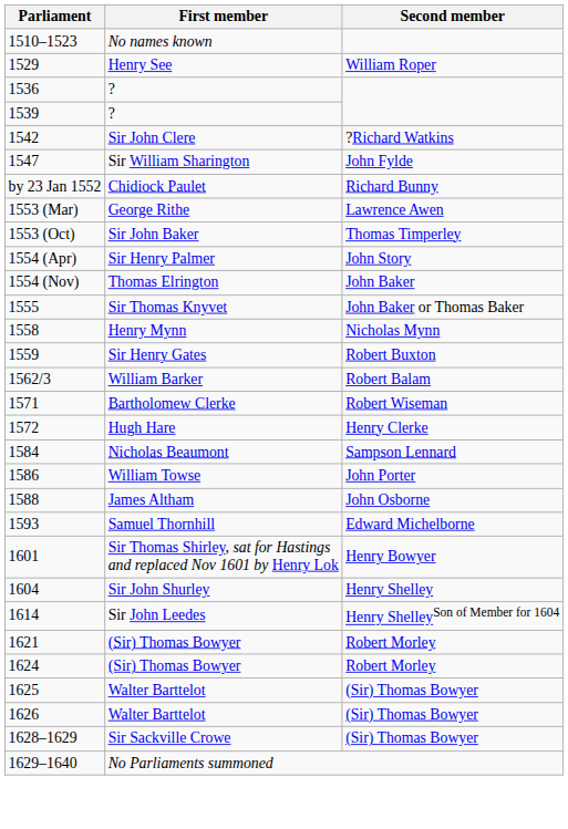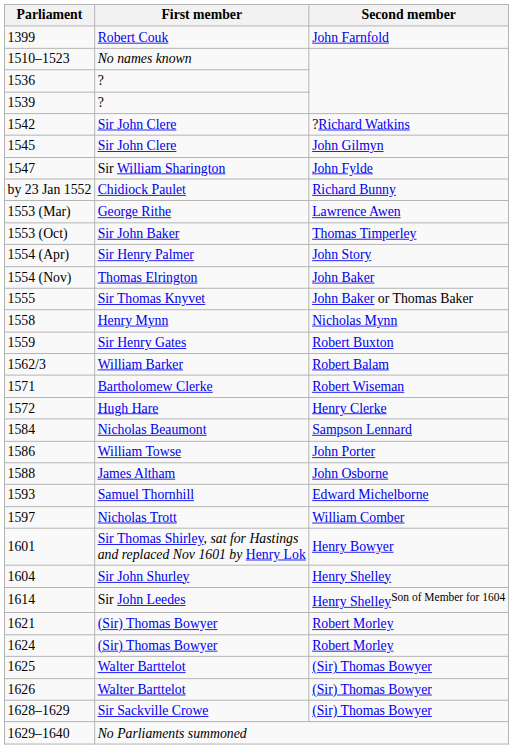+ row: 1399 | Robert Couk | John Farnfold
- row: 1529 | Henry See | William Roper
+ row: 1545 | Sir John Clere | John Gilmyn
+ row: 1597 | Nicholas Trott | William Comber
